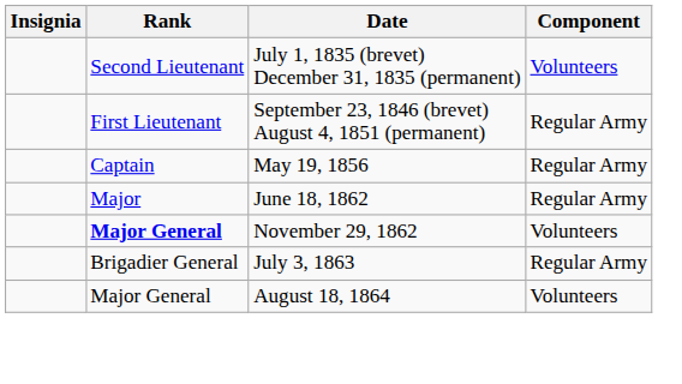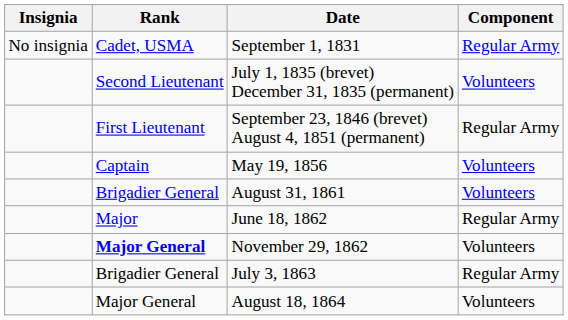+ row: No insignia | Cadet, USMA | September 1, 1831 | Regular Army
May 19, 1856 | Component: Regular Army -> Volunteers
+ row: Brigadier General | August 31, 1861 | Volunteers
